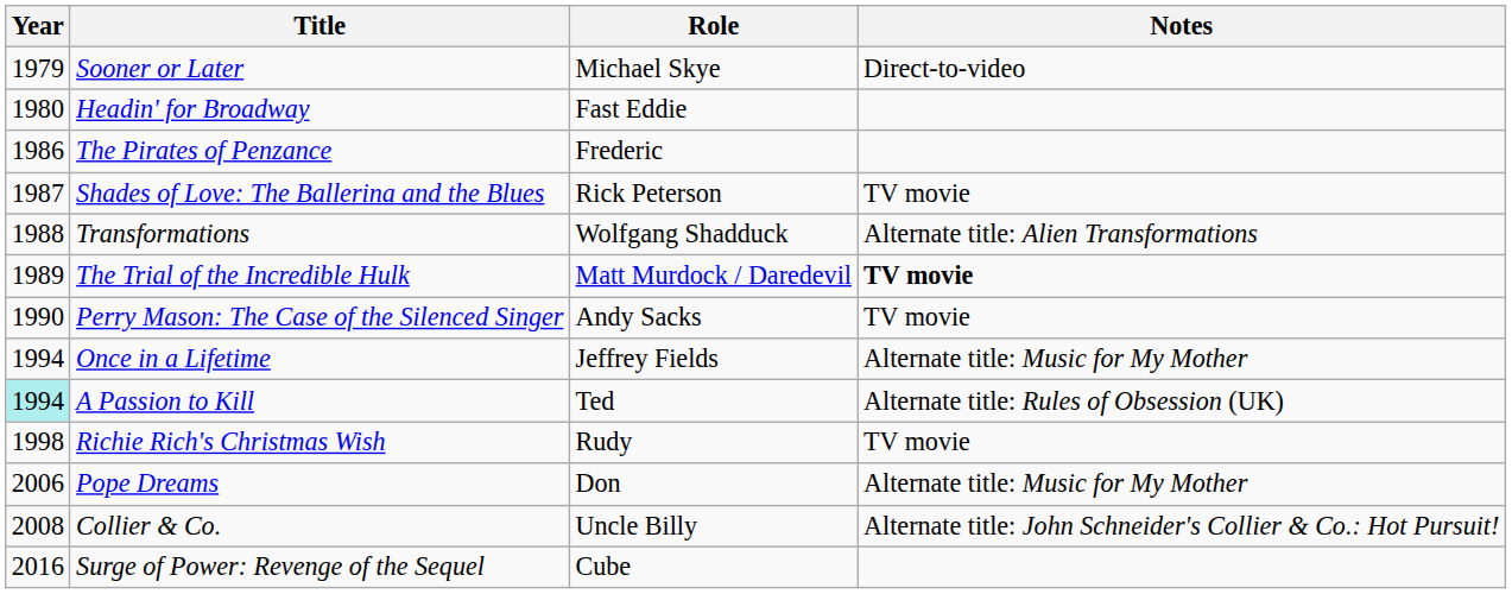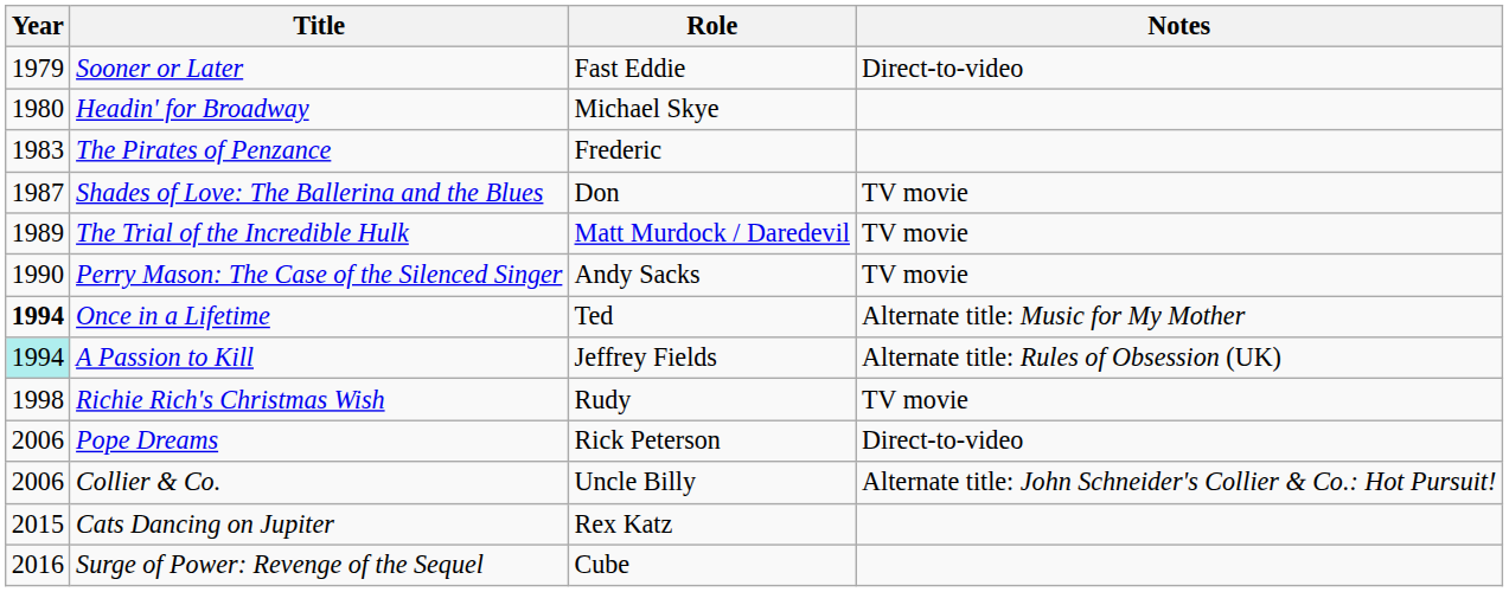Sooner or Later | Role: Michael Skye -> Fast Eddie
Headin' for Broadway | Role: Fast Eddie -> Michael Skye
The Pirates of Penzance | Year: 1986 -> 1983
Shades of Love: The Ballerina and the Blues | Role: Rick Peterson -> Don
- row: 1988 | Transformations | Wolfgang Shadduck | Alternate title: Alien Transformations
The Trial of the Incredible Hulk | Notes: bold -> normal
Once in a Lifetime | Year: normal -> bold
Once in a Lifetime | Role: Jeffrey Fields -> Ted
A Passion to Kill | Role: Ted -> Jeffrey Fields
Pope Dreams | Role: Don -> Rick Peterson
Pope Dreams | Notes: Alternate title: Music for My Mother -> Direct-to-video
Collier & Co. | Year: 2008 -> 2006
+ row: 2015 | Cats Dancing on Jupiter | Rex Katz
